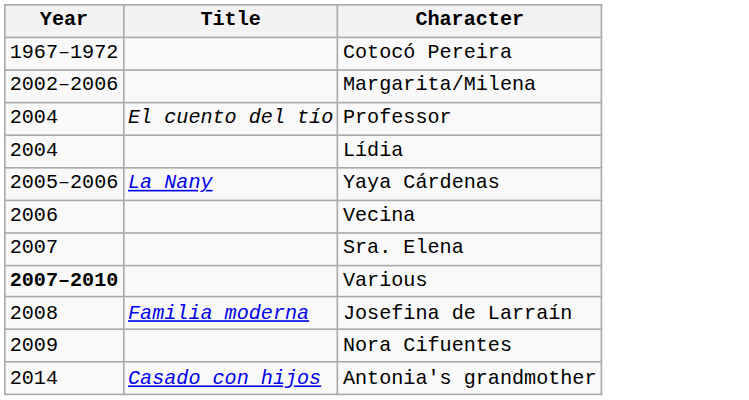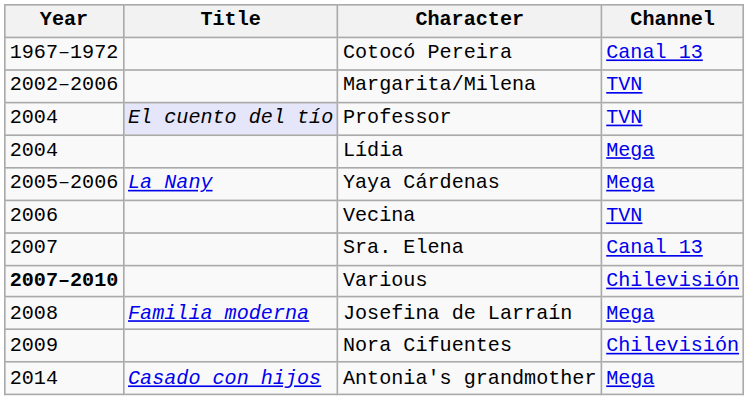+ column: Channel | Canal 13 | TVN | TVN | Mega | Mega | TVN | Canal 13 | Chilevisión | Mega | Chilevisión | Mega
Professor | Title: no background -> lavender background
